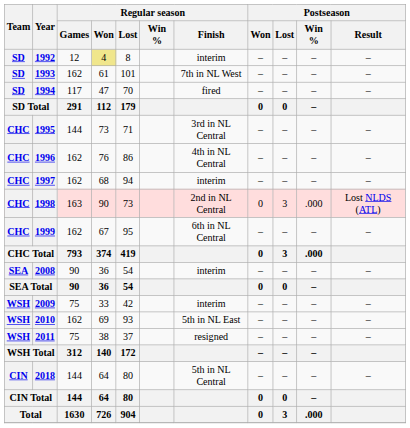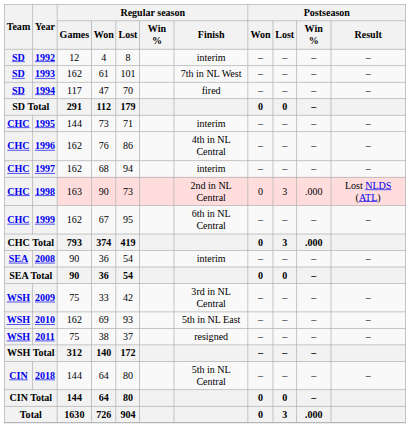1992 | Regular season / Won: khaki background -> no background
1995 | Regular season / Finish: 3rd in NL Central -> interim
2009 | Regular season / Finish: interim -> 3rd in NL Central
